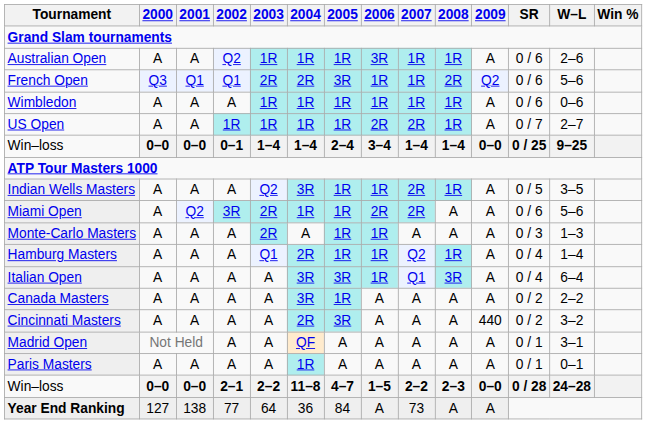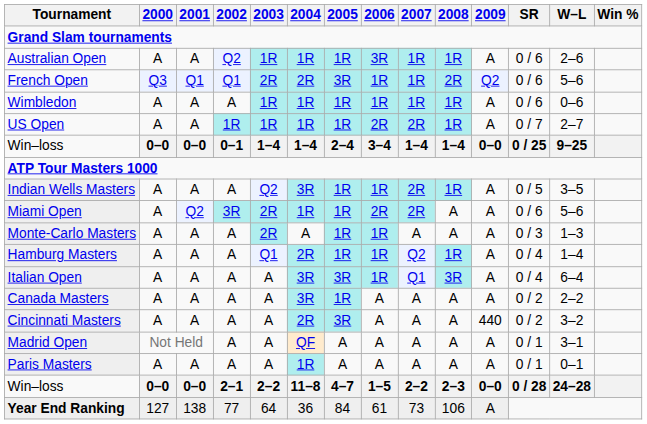Year End Ranking | 2006: A -> 61
Year End Ranking | 2008: A -> 106
